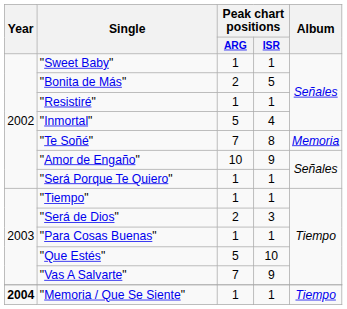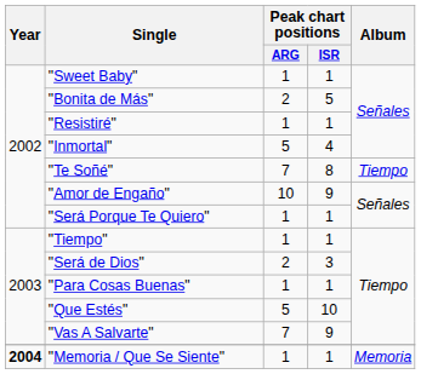"Te Soñé" | Album: Memoria -> Tiempo
"Memoria / Que Se Siente" | Album: Tiempo -> Memoria
